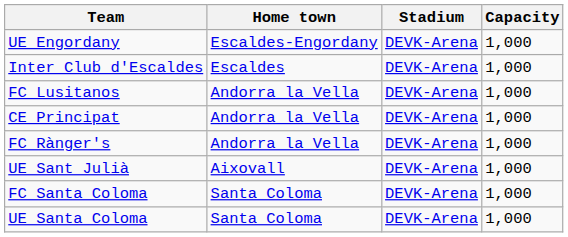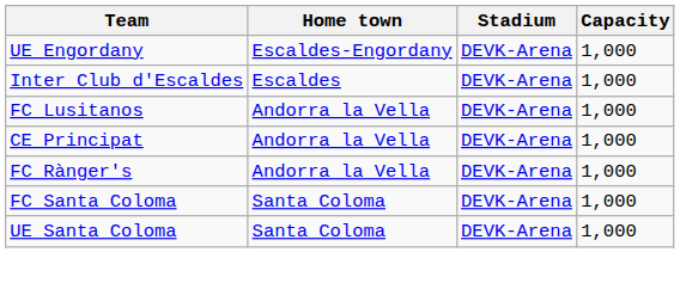- row: UE Sant Julià | Aixovall | DEVK-Arena | 1,000
